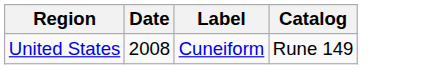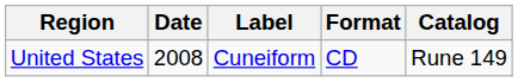+ column: Format | CD
